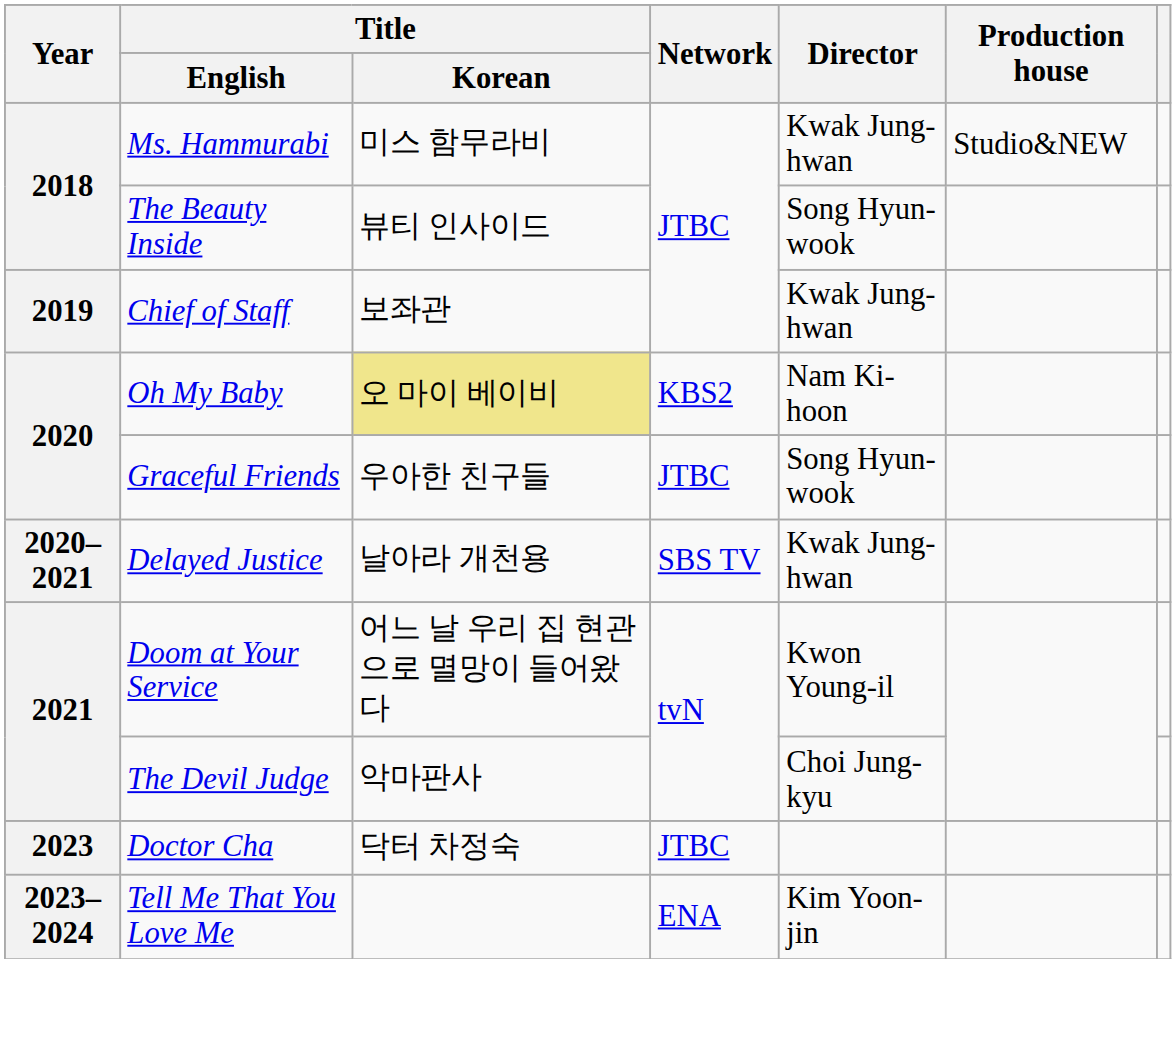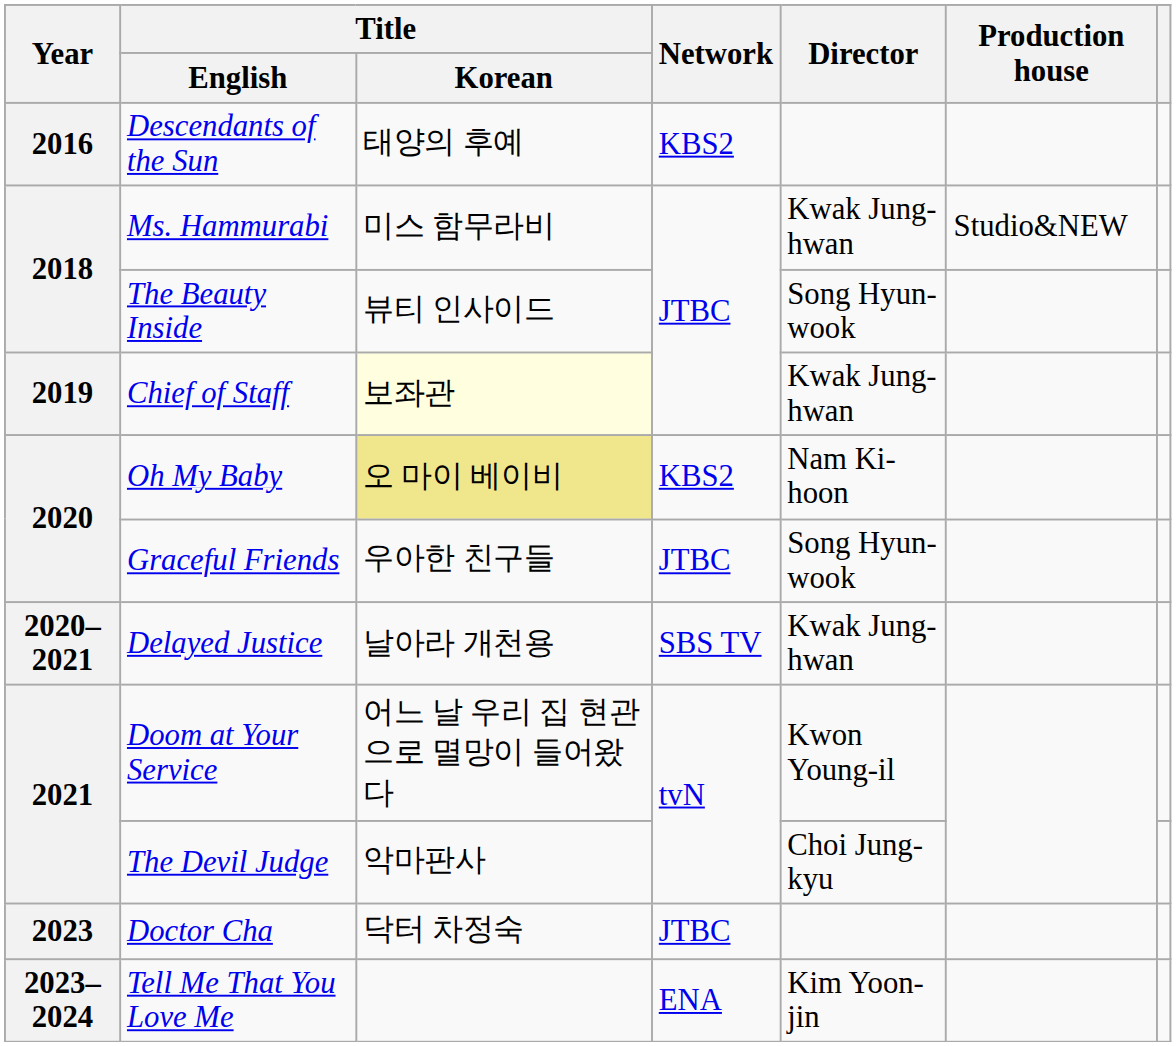+ row: 2016 | Descendants of the Sun | 태양의 후예 | KBS2
Chief of Staff | Title / Korean: no background -> lightyellow background
